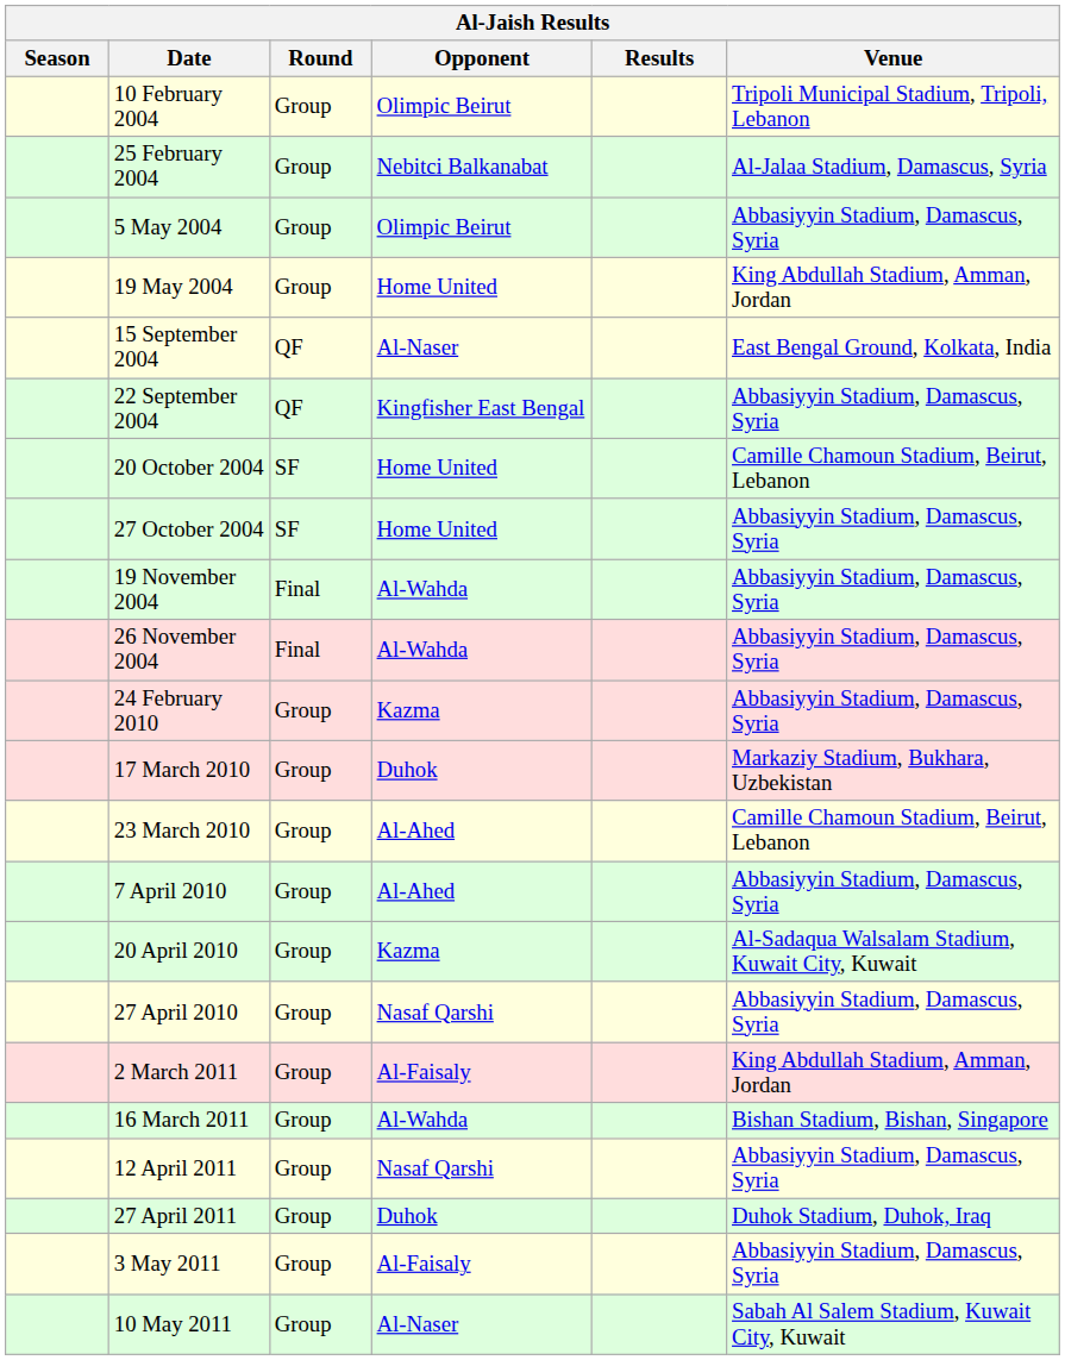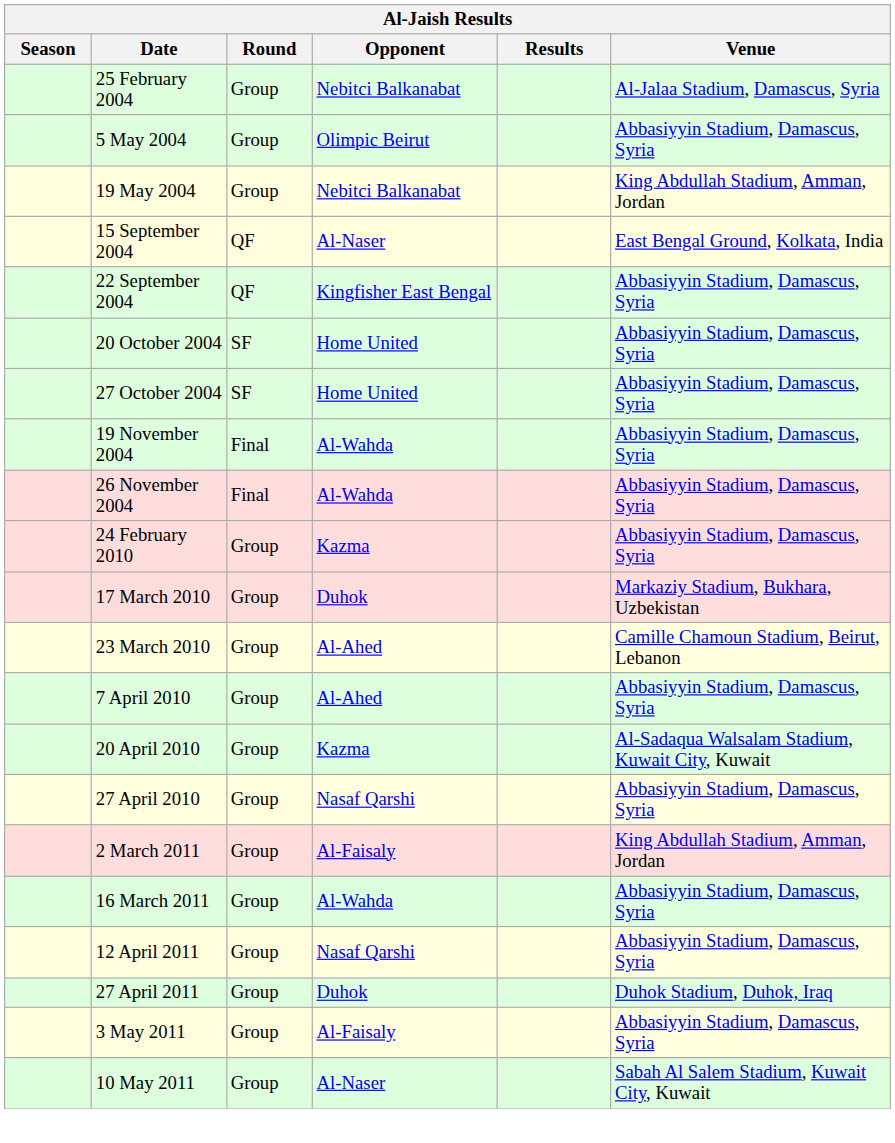- row: 10 February 2004 | Group | Olimpic Beirut | Tripoli Municipal Stadium, Tripoli, Lebanon
19 May 2004 | Opponent: Home United -> Nebitci Balkanabat
20 October 2004 | Venue: Camille Chamoun Stadium, Beirut, Lebanon -> Abbasiyyin Stadium, Damascus, Syria
16 March 2011 | Venue: Bishan Stadium, Bishan, Singapore -> Abbasiyyin Stadium, Damascus, Syria
